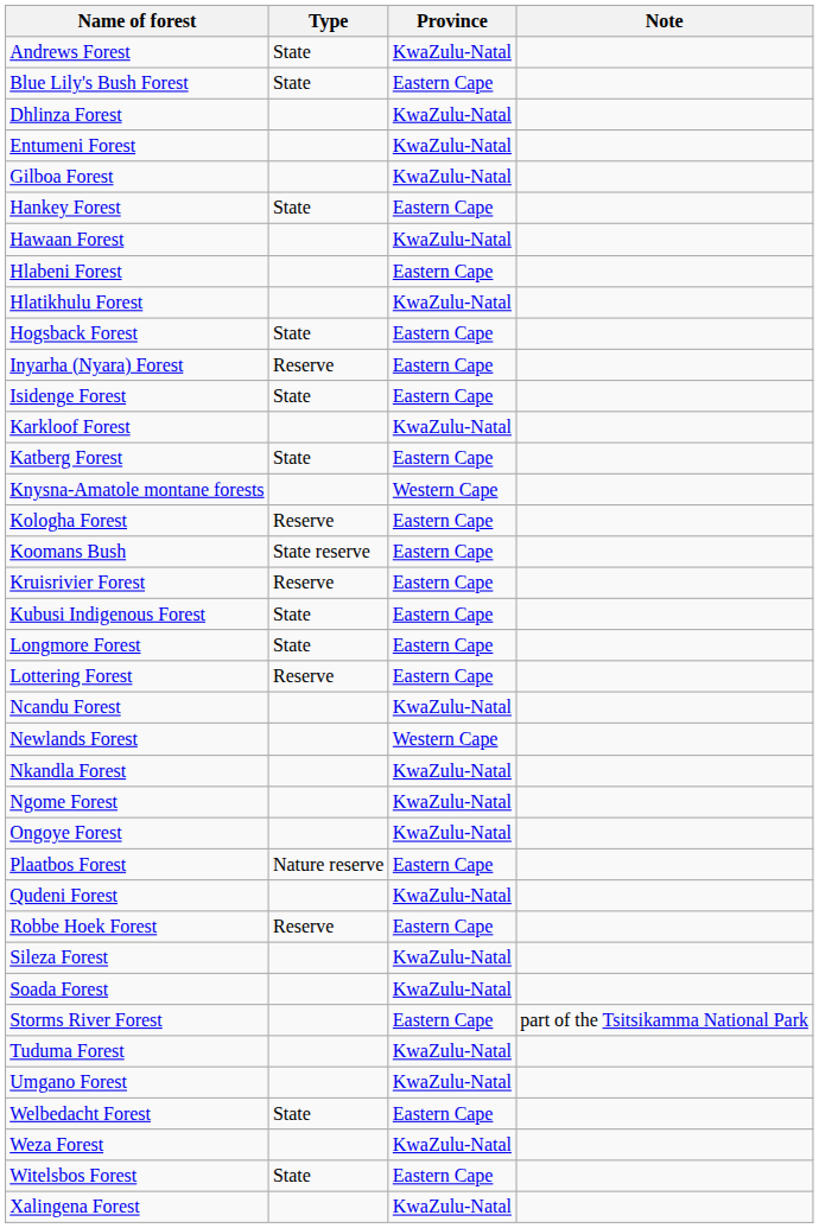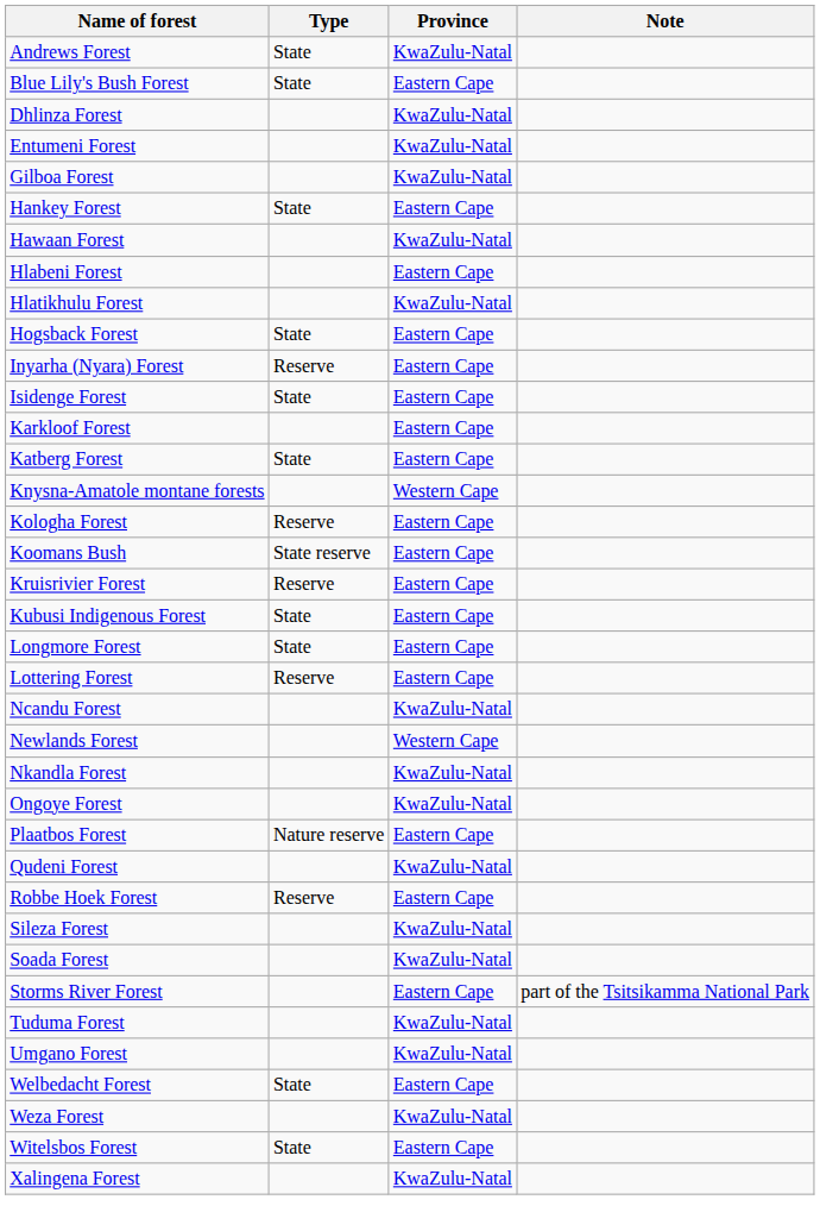Karkloof Forest | Province: KwaZulu-Natal -> Eastern Cape
- row: Ngome Forest | KwaZulu-Natal
